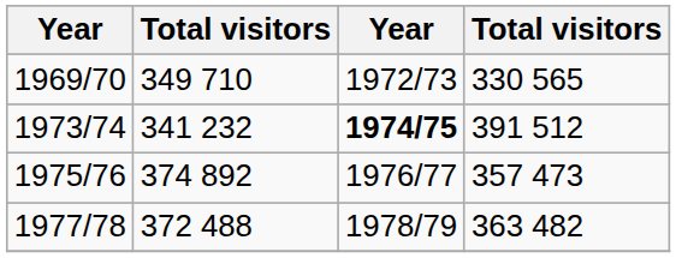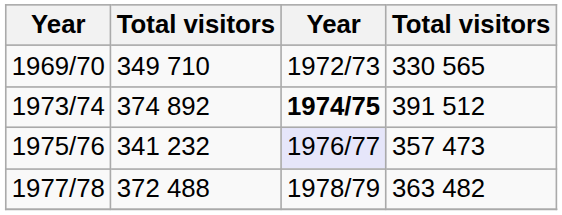1973/74 | column 2: 341 232 -> 374 892
1975/76 | column 2: 374 892 -> 341 232
1975/76 | column 3: no background -> lavender background
